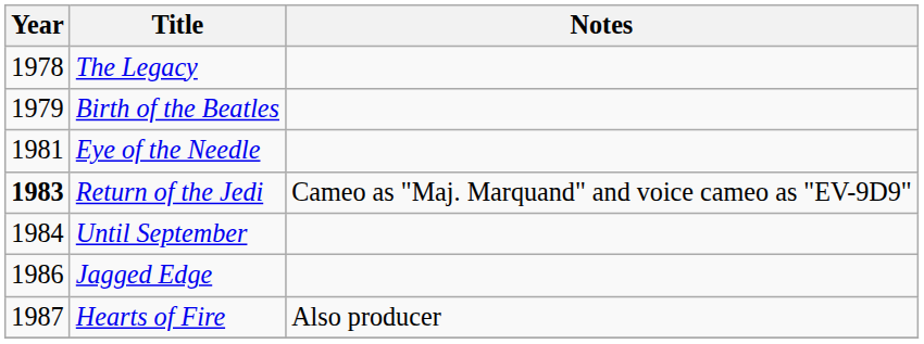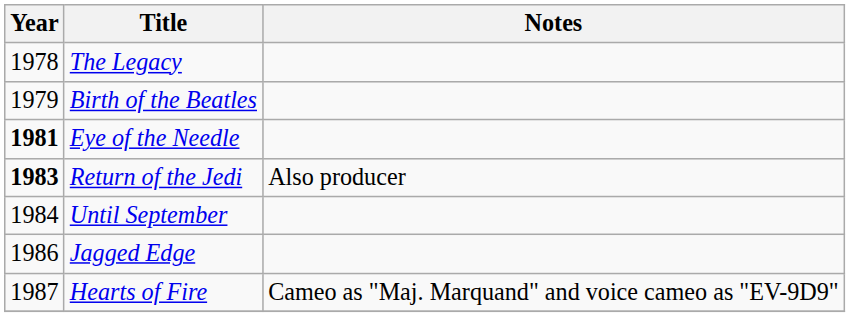Eye of the Needle | Year: normal -> bold
Return of the Jedi | Notes: Cameo as "Maj. Marquand" and voice cameo as "EV-9D9" -> Also producer
Hearts of Fire | Notes: Also producer -> Cameo as "Maj. Marquand" and voice cameo as "EV-9D9"
